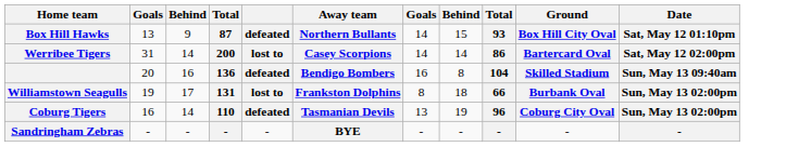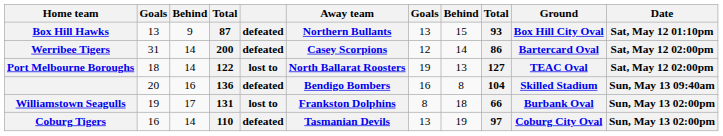Box Hill Hawks | column 7: 14 -> 13
Werribee Tigers | column 5: lost to -> defeated
Werribee Tigers | column 7: 14 -> 12
+ row: Port Melbourne Boroughs | 18 | 14 | 122 | lost to | North Ballarat Roosters | 19 | 13 | 127 | TEAC Oval | Sat, May 12 02:00pm
Coburg Tigers | column 9: 96 -> 97
- row: Sandringham Zebras | - | - | - | - | BYE | - | - | - | - | -
